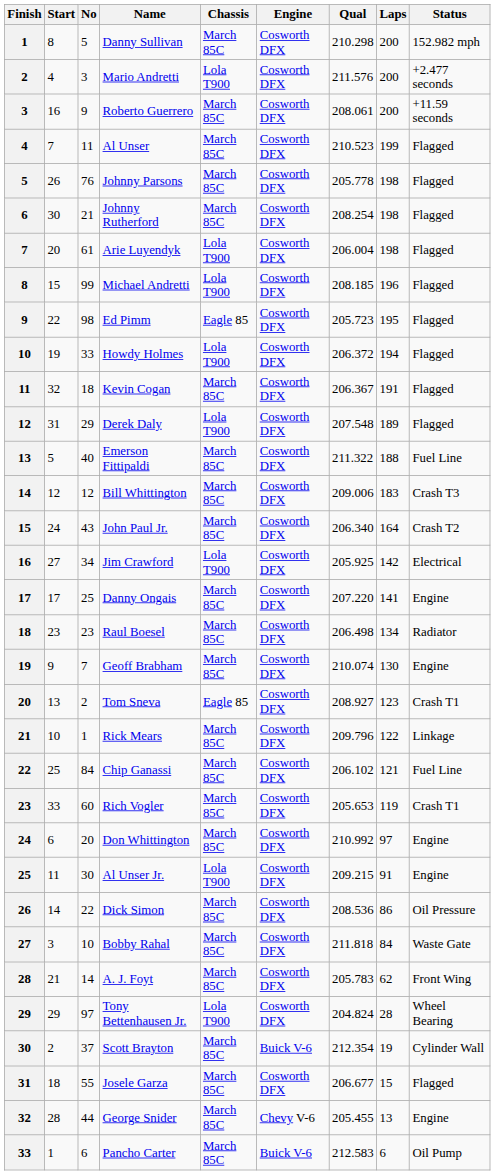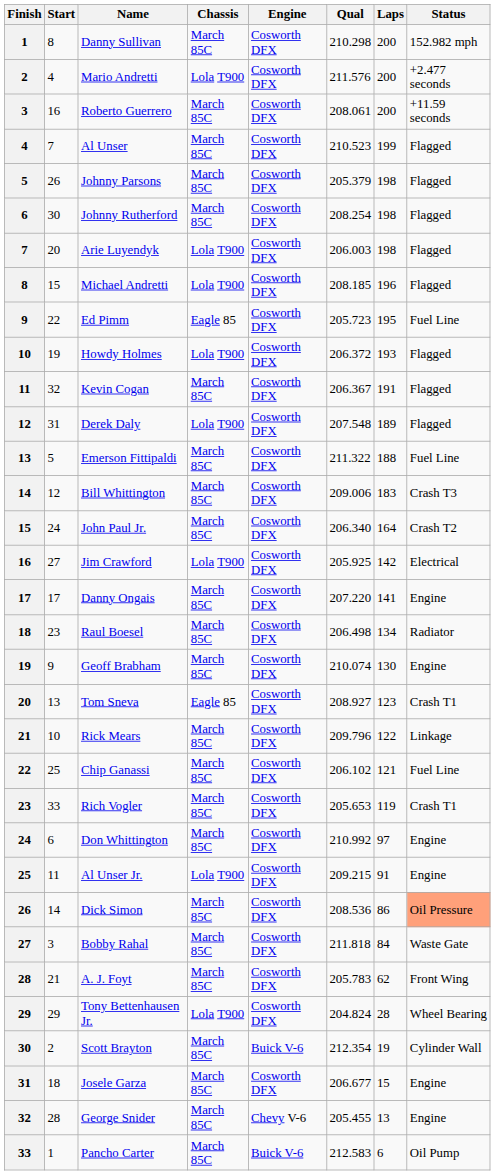- column: No | 5 | 3 | 9 | 11 | 76 | 21 | 61 | 99 | 98 | 33 | 18 | 29 | 40 | 12 | 43 | 34 | 25 | 23 | 7 | 2 | 1 | 84 | 60 | 20 | 30 | 22 | 10 | 14 | 97 | 37 | 55 | 44 | 6
Johnny Parsons | Qual: 205.778 -> 205.379
Arie Luyendyk | Qual: 206.004 -> 206.003
Ed Pimm | Status: Flagged -> Fuel Line
Howdy Holmes | Laps: 194 -> 193
Dick Simon | Status: no background -> lightsalmon background
Josele Garza | Status: Flagged -> Engine
